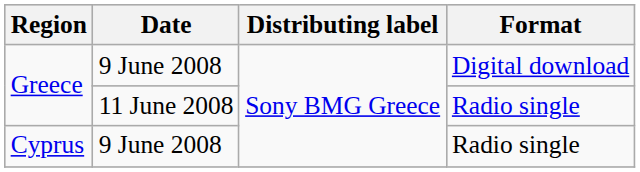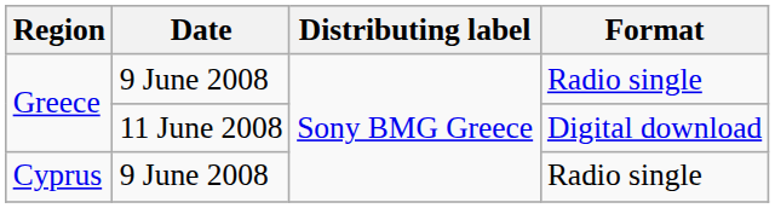Greece / 9 June 2008 | Format: Digital download -> Radio single
Greece / 11 June 2008 | Format: Radio single -> Digital download
